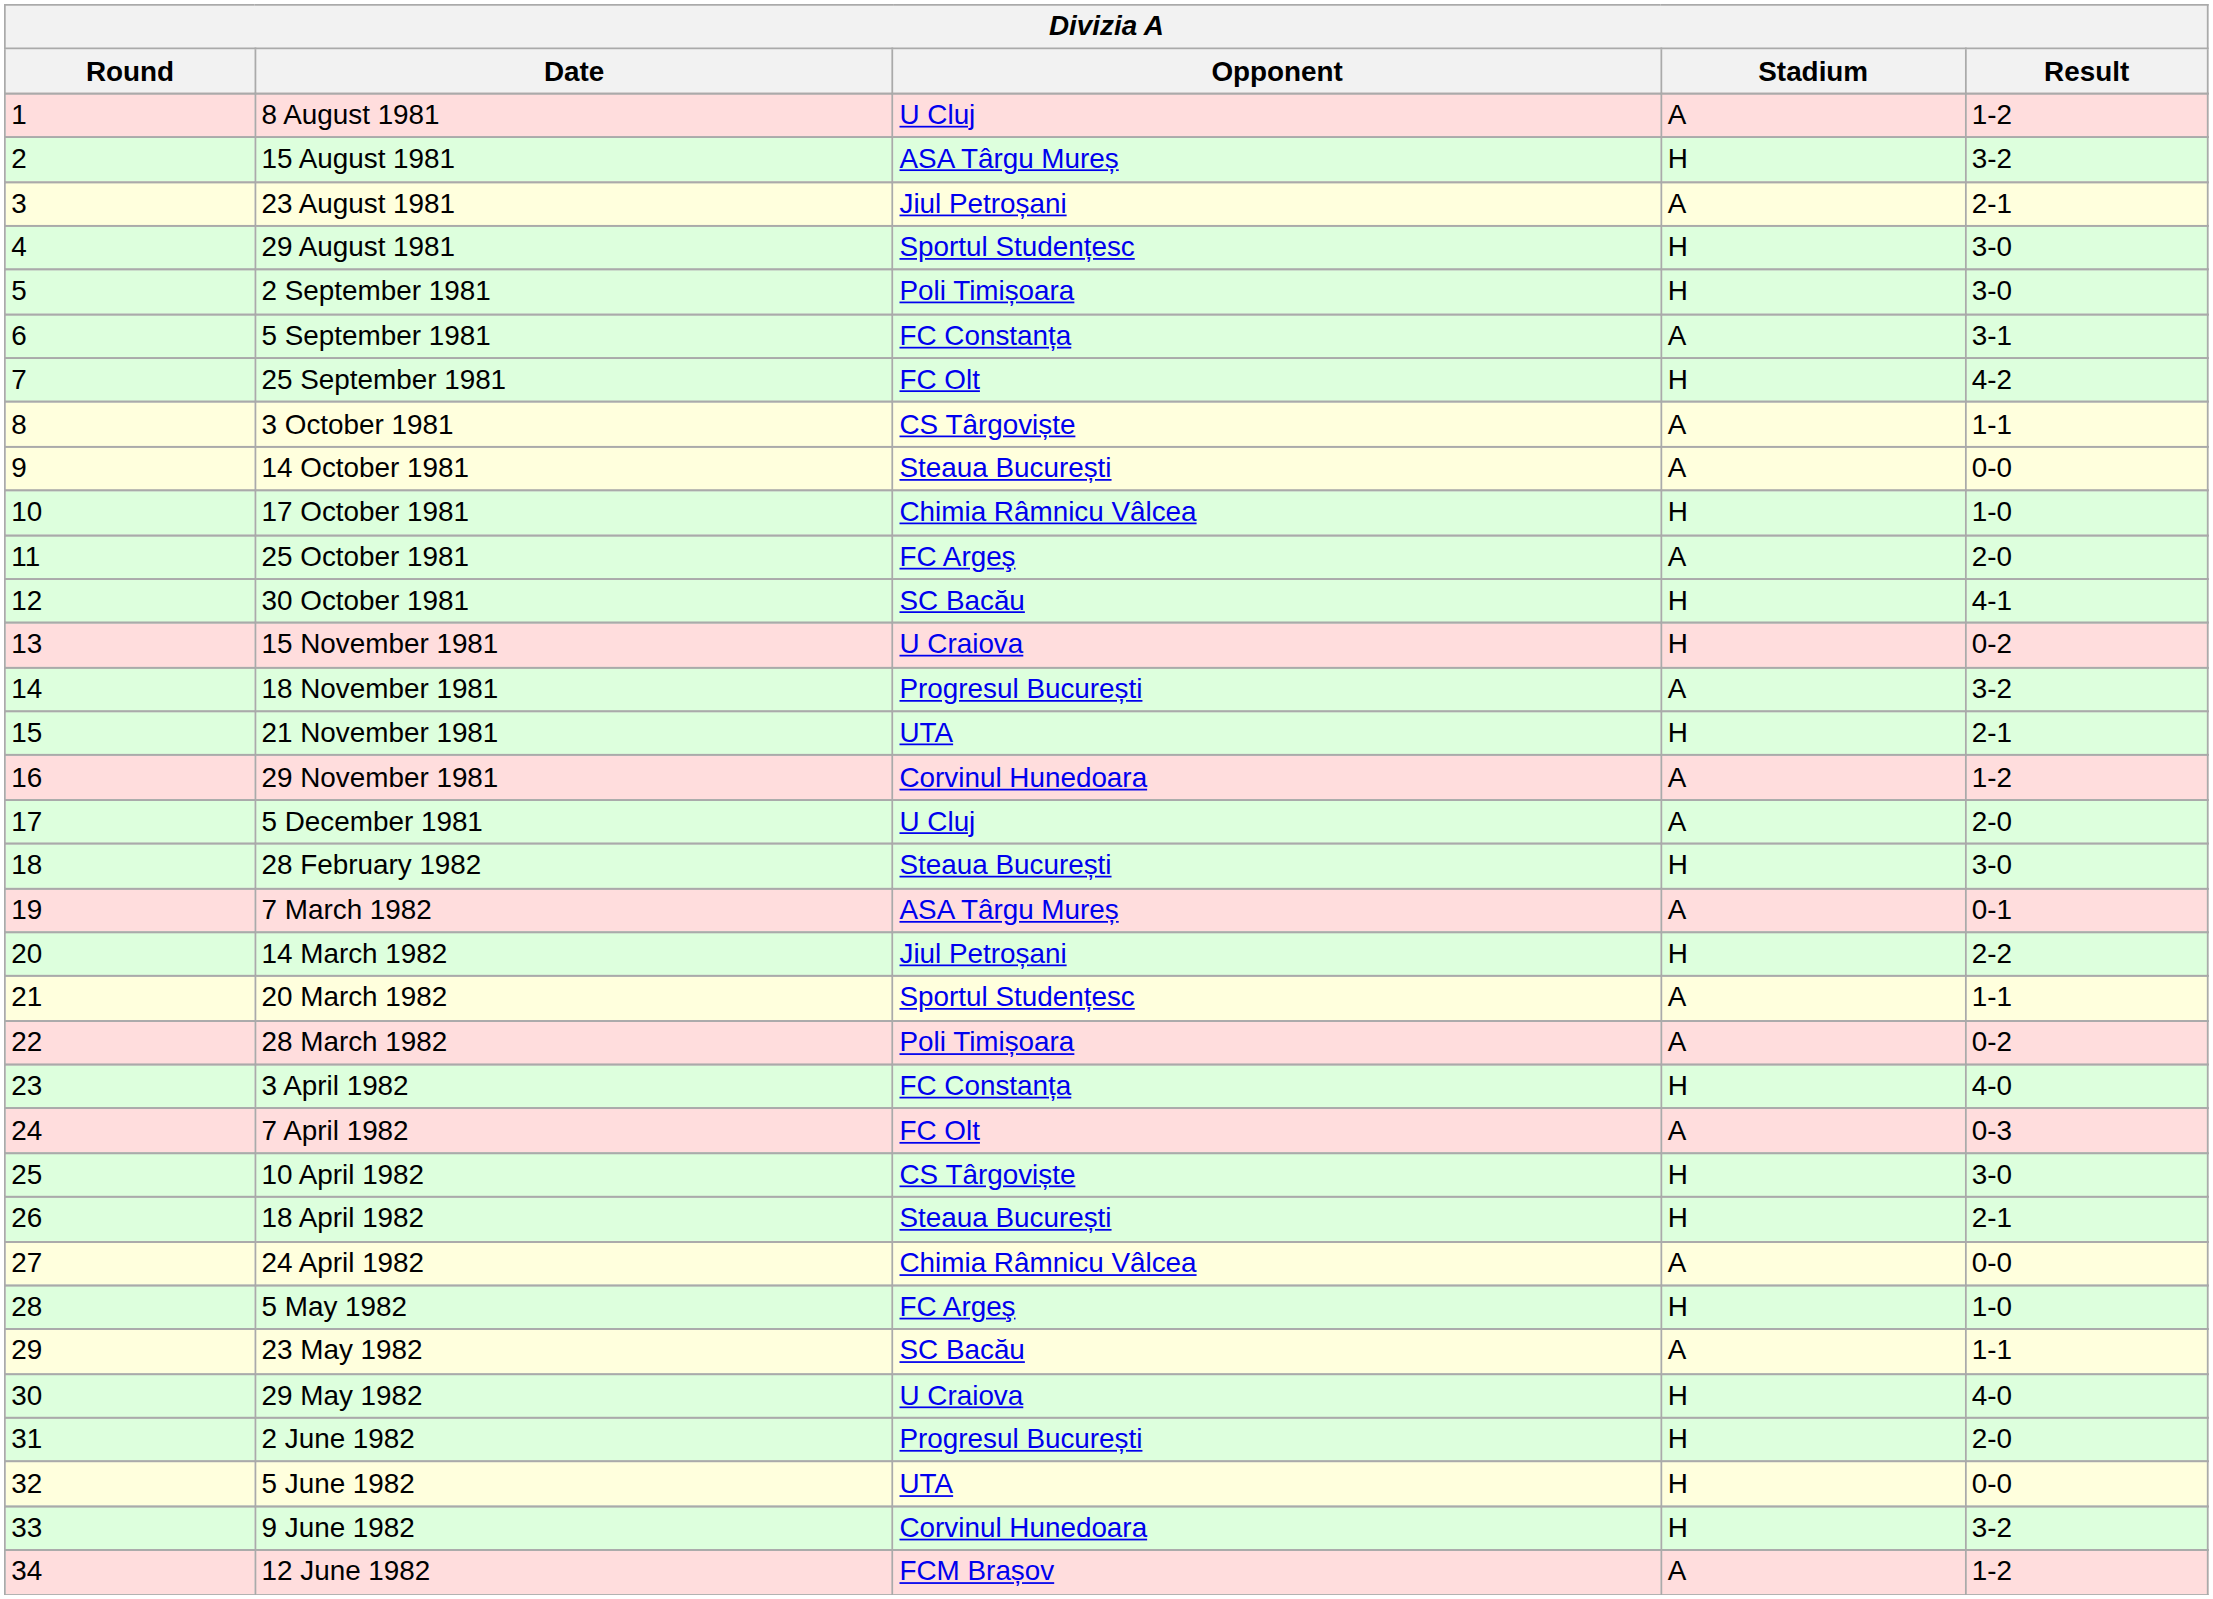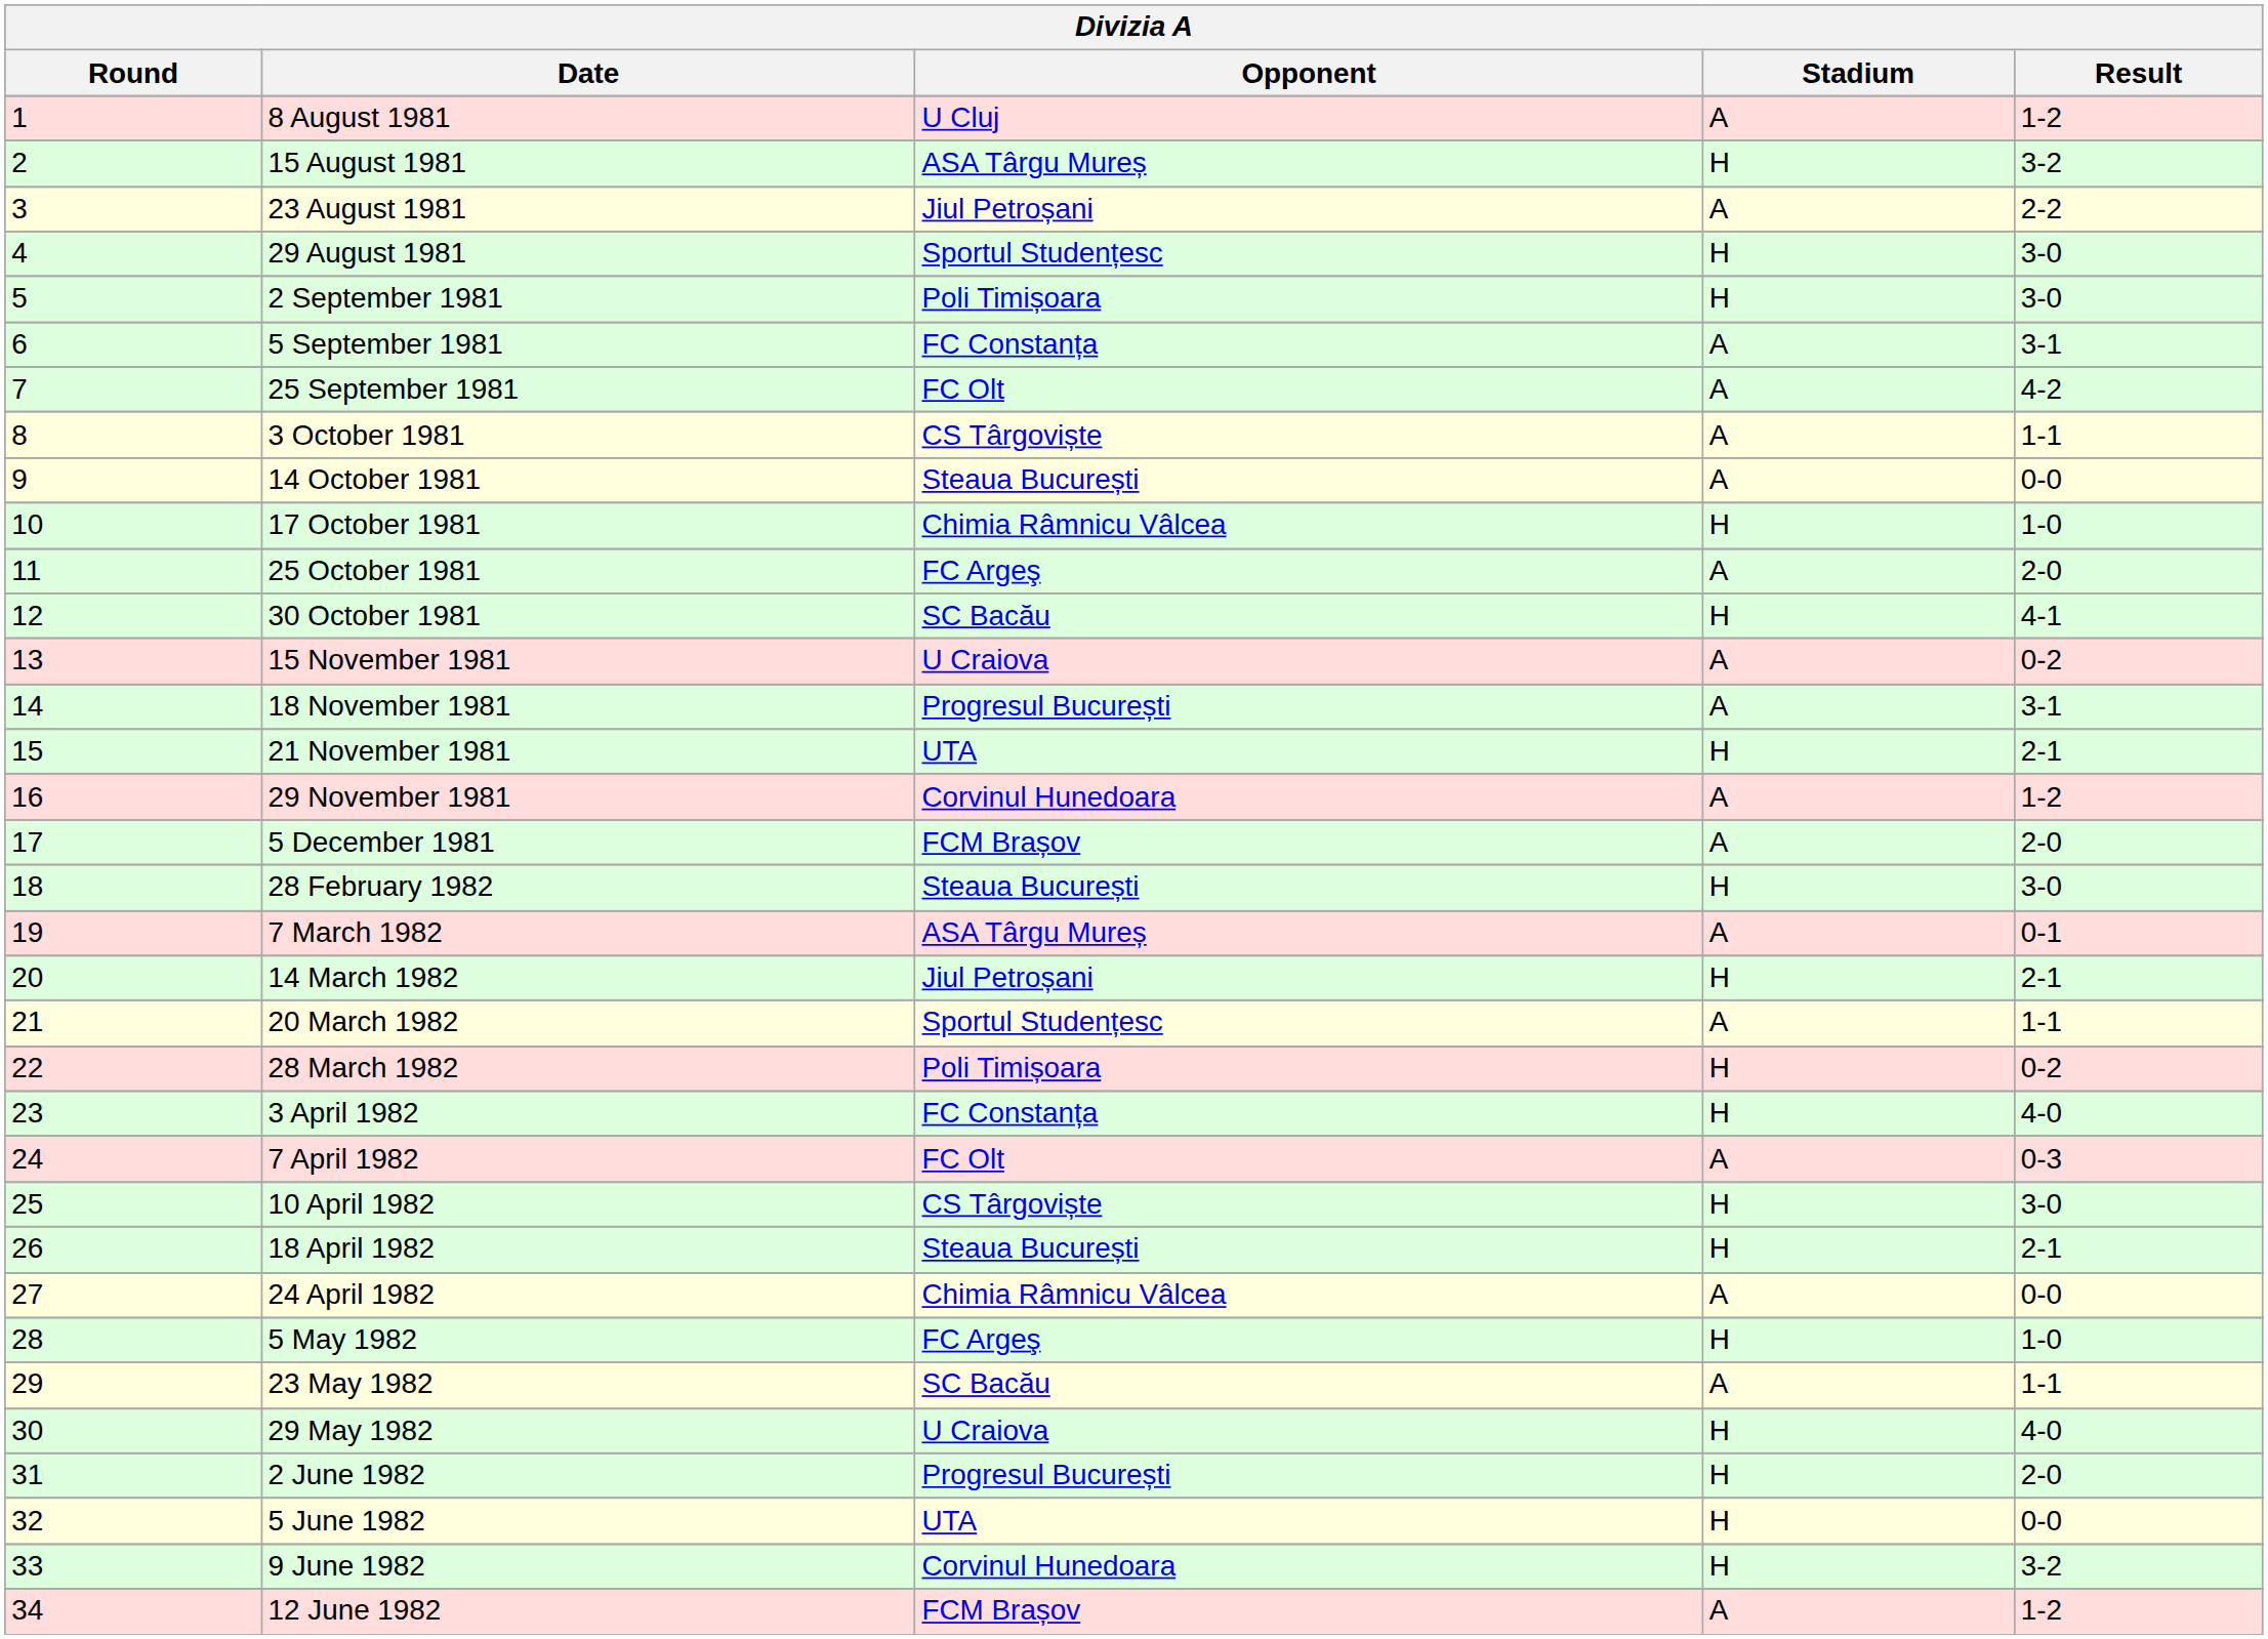23 August 1981 | Result: 2-1 -> 2-2
25 September 1981 | Stadium: H -> A
15 November 1981 | Stadium: H -> A
18 November 1981 | Result: 3-2 -> 3-1
5 December 1981 | Opponent: U Cluj -> FCM Brașov
14 March 1982 | Result: 2-2 -> 2-1
28 March 1982 | Stadium: A -> H
